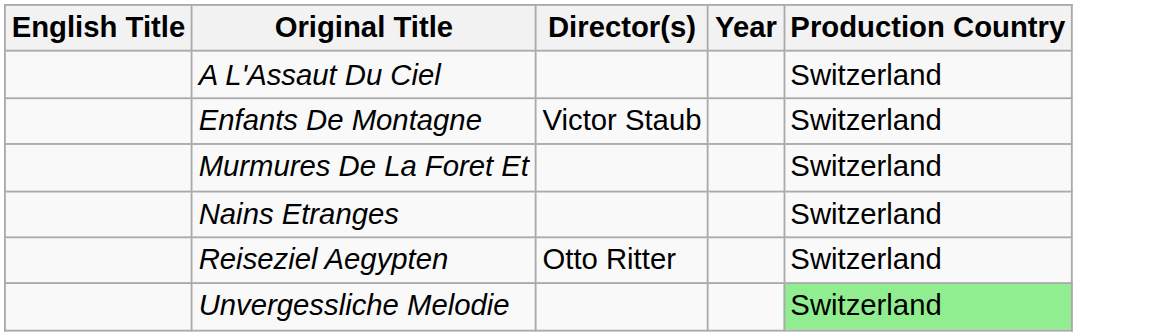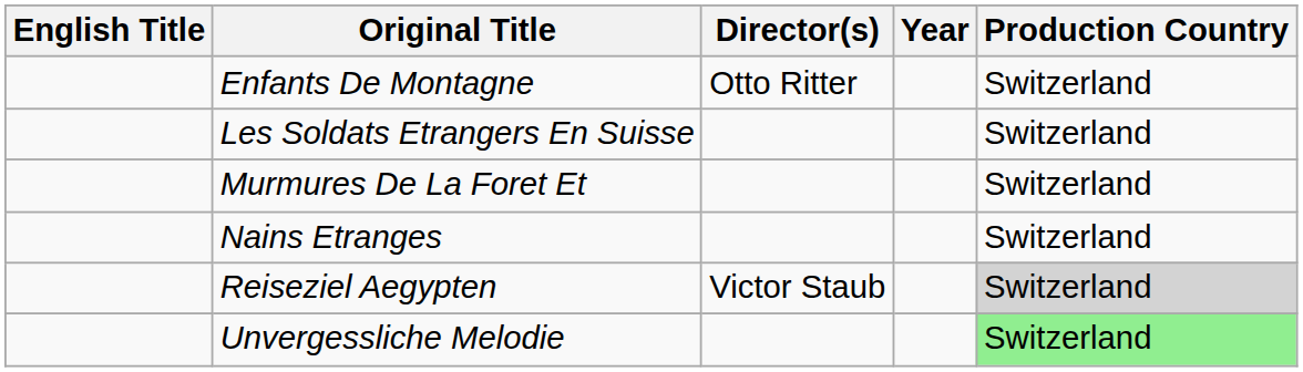- row: A L'Assaut Du Ciel | Switzerland
Enfants De Montagne | Director(s): Victor Staub -> Otto Ritter
+ row: Les Soldats Etrangers En Suisse | Switzerland
Reiseziel Aegypten | Director(s): Otto Ritter -> Victor Staub
Reiseziel Aegypten | Production Country: no background -> lightgrey background
